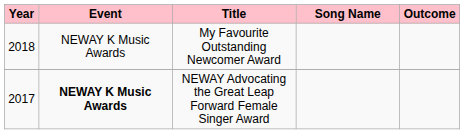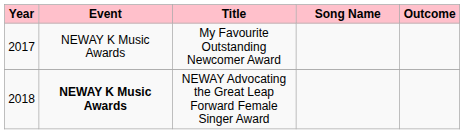My Favourite Outstanding Newcomer Award | Year: 2018 -> 2017
NEWAY Advocating the Great Leap Forward Female Singer Award | Year: 2017 -> 2018
